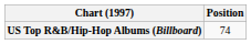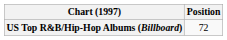US Top R&B/Hip-Hop Albums (Billboard) | Position: 74 -> 72
